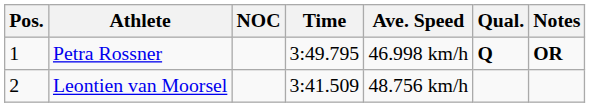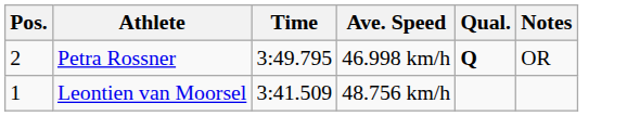- column: NOC
Petra Rossner | Pos.: 1 -> 2
Petra Rossner | Notes: bold -> normal
Leontien van Moorsel | Pos.: 2 -> 1
